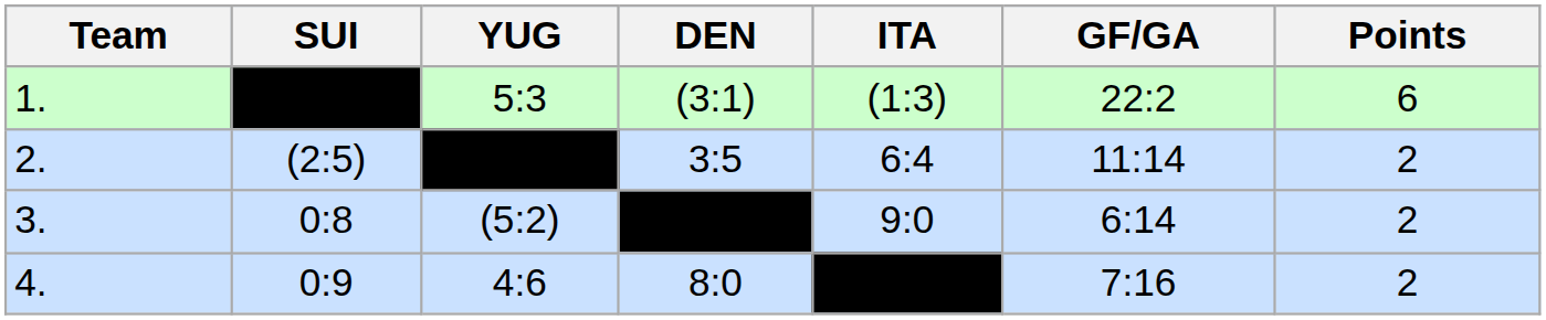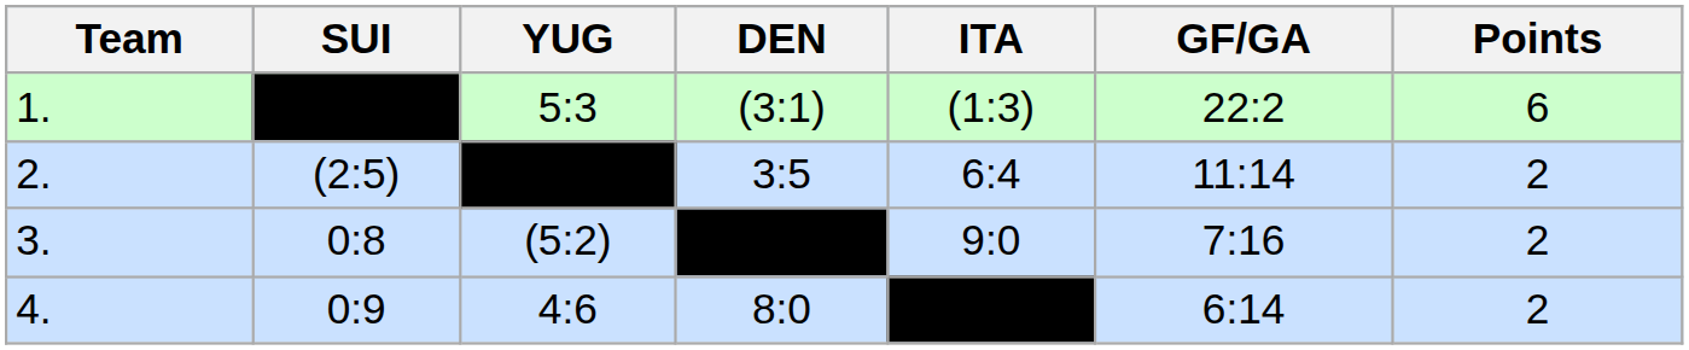3. | GF/GA: 6:14 -> 7:16
4. | GF/GA: 7:16 -> 6:14
